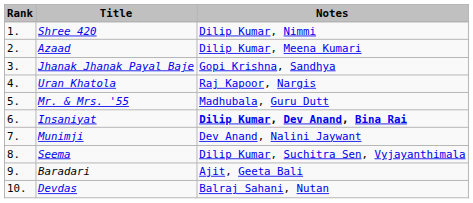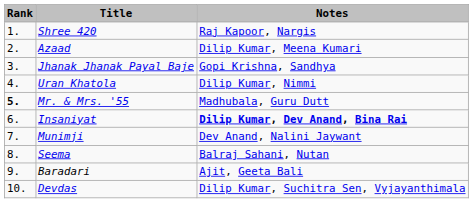Shree 420 | Notes: Dilip Kumar, Nimmi -> Raj Kapoor, Nargis
Uran Khatola | Notes: Raj Kapoor, Nargis -> Dilip Kumar, Nimmi
Mr. & Mrs. '55 | Rank: normal -> bold
Seema | Notes: Dilip Kumar, Suchitra Sen, Vyjayanthimala -> Balraj Sahani, Nutan
Devdas | Notes: Balraj Sahani, Nutan -> Dilip Kumar, Suchitra Sen, Vyjayanthimala
